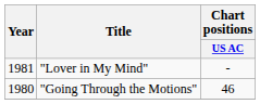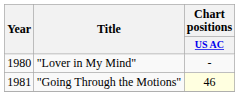"Lover in My Mind" | Year: 1981 -> 1980
"Going Through the Motions" | Year: 1980 -> 1981
"Going Through the Motions" | Chart positions / US AC: no background -> lightyellow background
